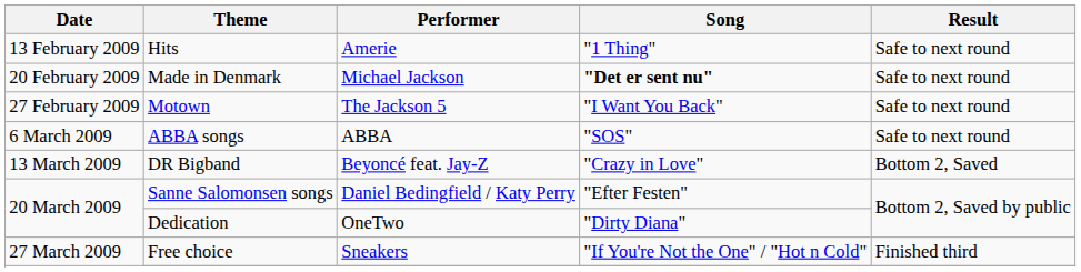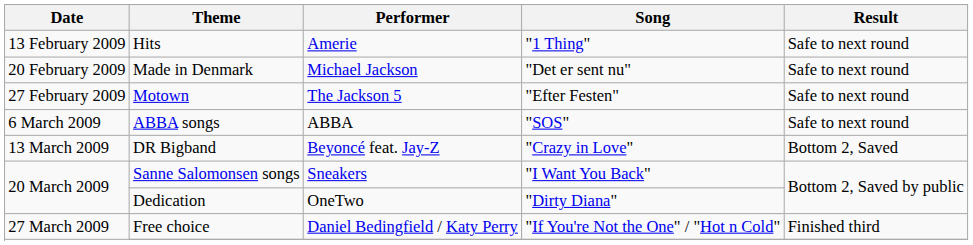Made in Denmark | Song: bold -> normal
Motown | Song: "I Want You Back" -> "Efter Festen"
Sanne Salomonsen songs | Performer: Daniel Bedingfield / Katy Perry -> Sneakers
Sanne Salomonsen songs | Song: "Efter Festen" -> "I Want You Back"
Free choice | Performer: Sneakers -> Daniel Bedingfield / Katy Perry
